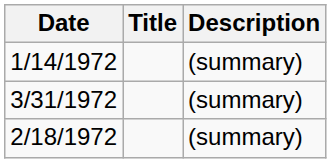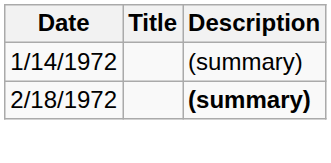- row: 3/31/1972 | (summary)
2/18/1972 | Description: normal -> bold
